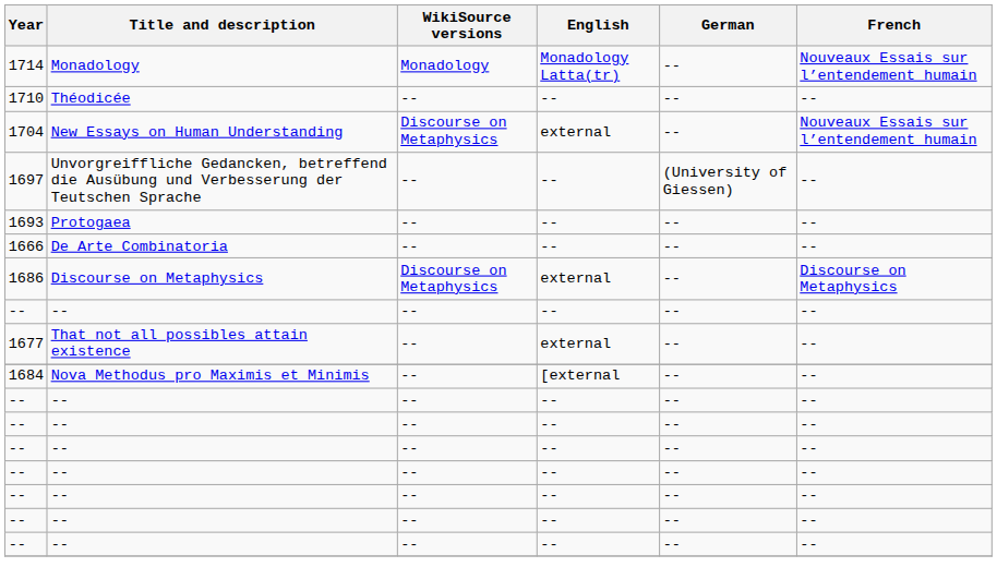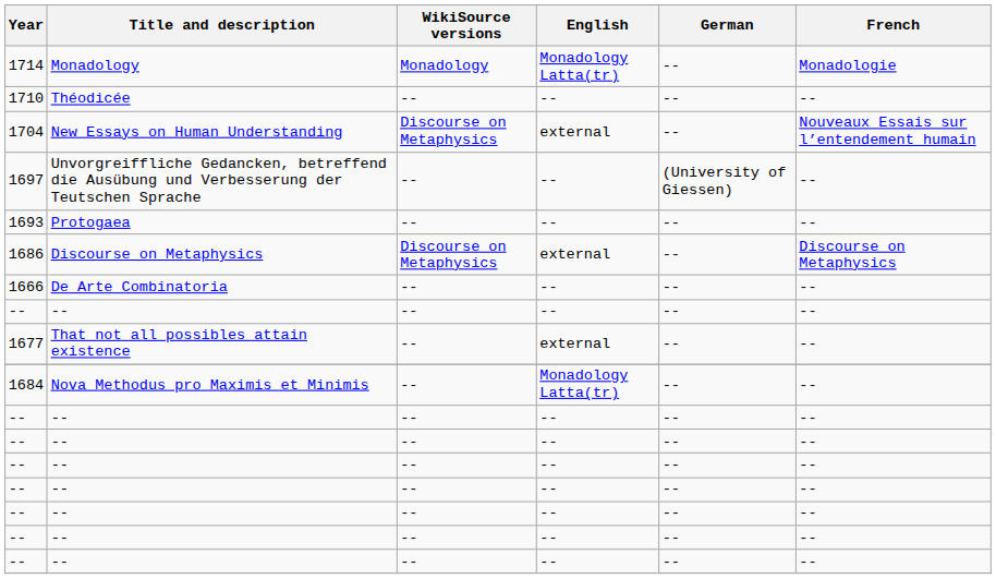1714 | French: Nouveaux Essais sur l’entendement humain -> Monadologie
rows swapped: 1666 <-> 1686
1684 | English: [external -> Monadology Latta(tr)
